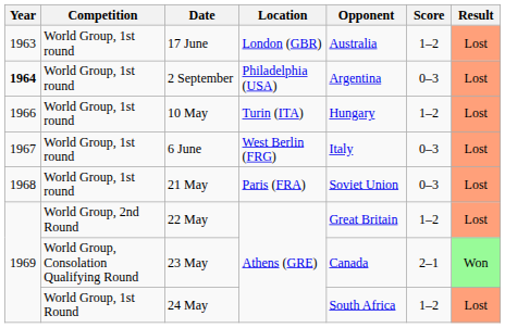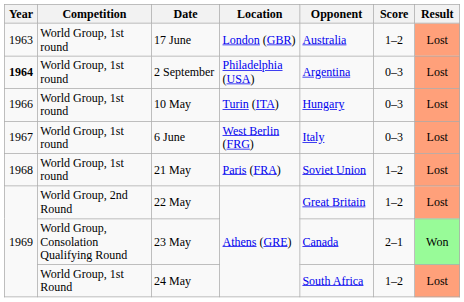10 May | Score: 1–2 -> 0–3
21 May | Score: 0–3 -> 1–2
